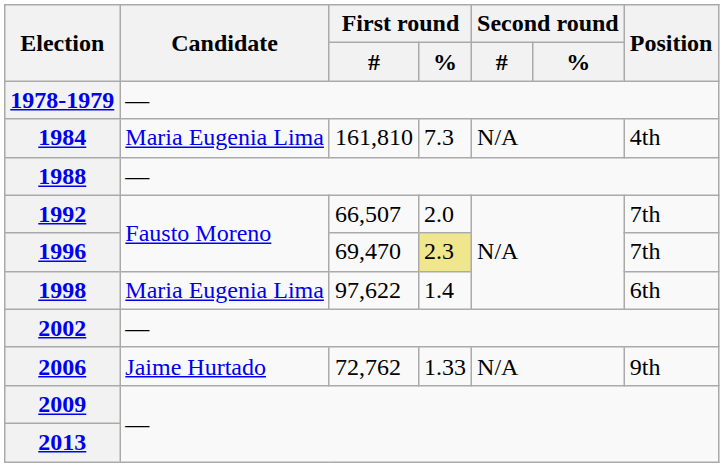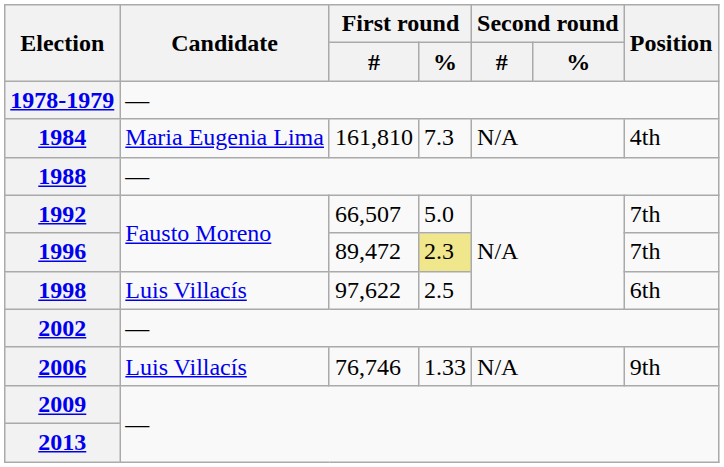1992 | First round / %: 2.0 -> 5.0
1996 | First round / #: 69,470 -> 89,472
1998 | Candidate: Maria Eugenia Lima -> Luis Villacís
1998 | First round / %: 1.4 -> 2.5
2006 | Candidate: Jaime Hurtado -> Luis Villacís
2006 | First round / #: 72,762 -> 76,746
